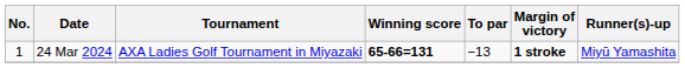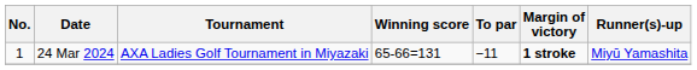24 Mar 2024 | Winning score: bold -> normal
24 Mar 2024 | To par: −13 -> −11
